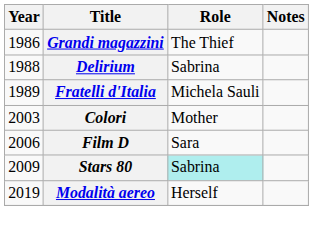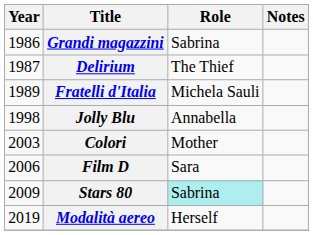Grandi magazzini | Role: The Thief -> Sabrina
Delirium | Year: 1988 -> 1987
Delirium | Role: Sabrina -> The Thief
+ row: 1998 | Jolly Blu | Annabella
